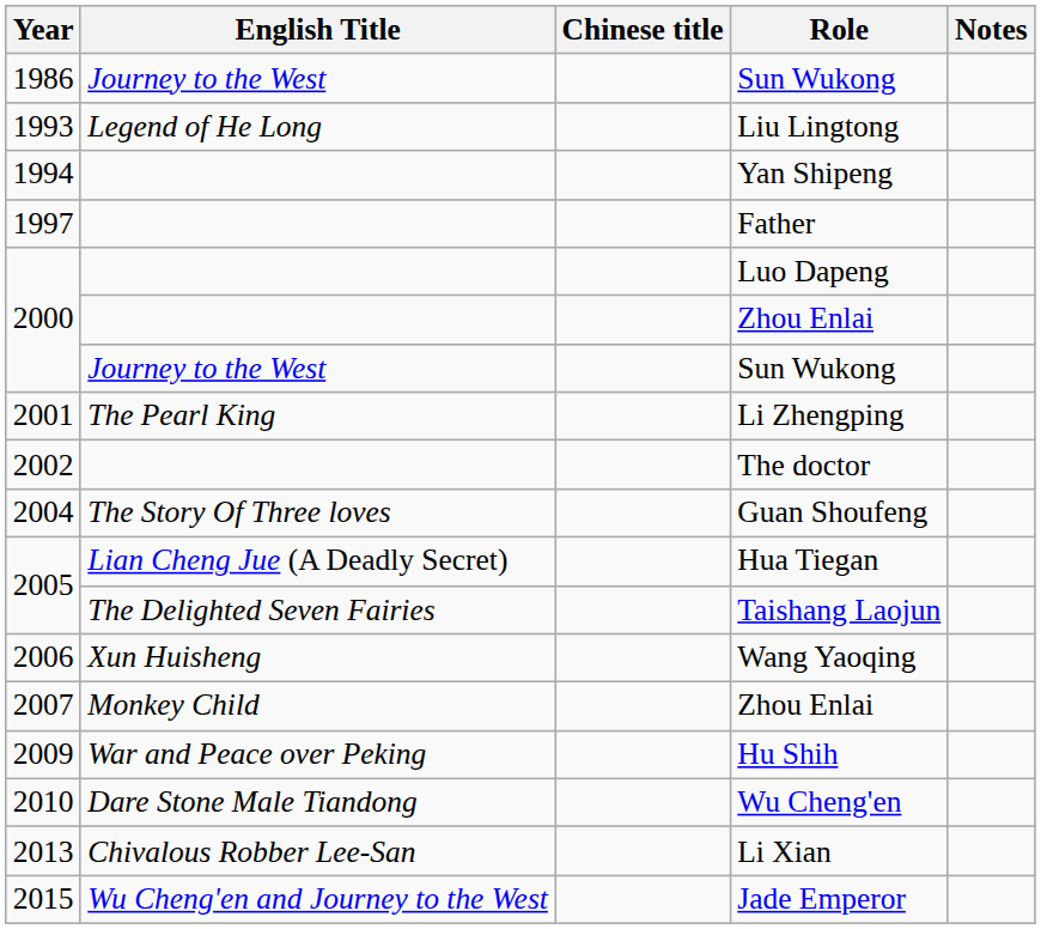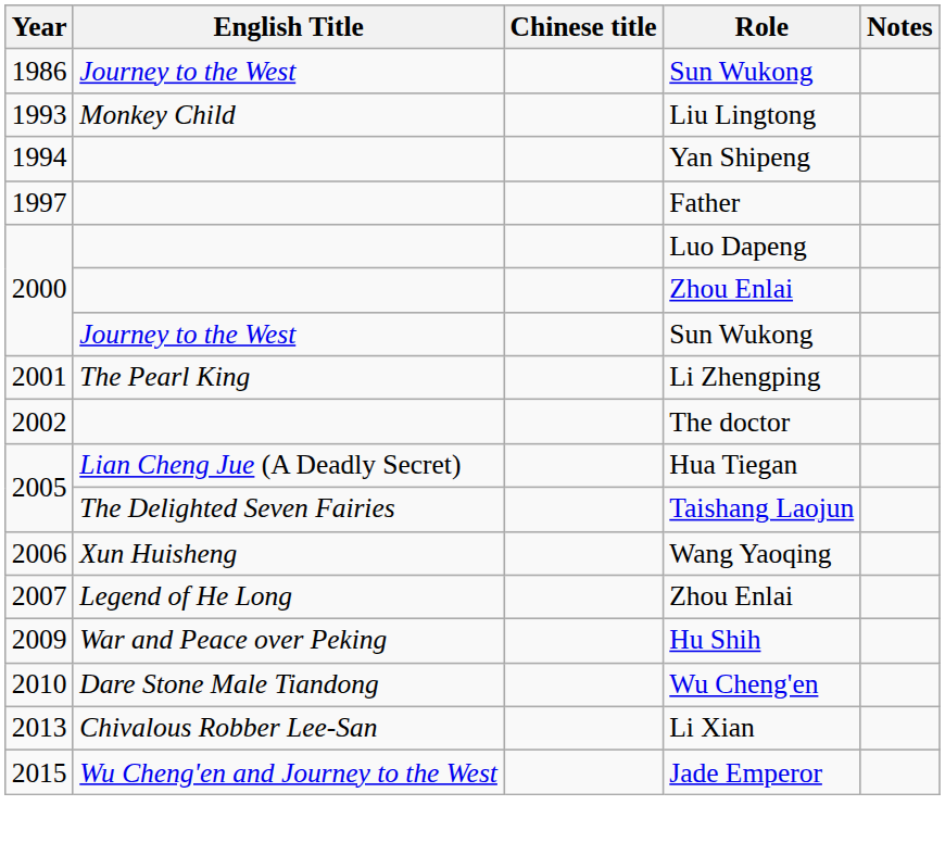Liu Lingtong | English Title: Legend of He Long -> Monkey Child
- row: 2004 | The Story Of Three loves | Guan Shoufeng
2007 / Zhou Enlai | English Title: Monkey Child -> Legend of He Long
